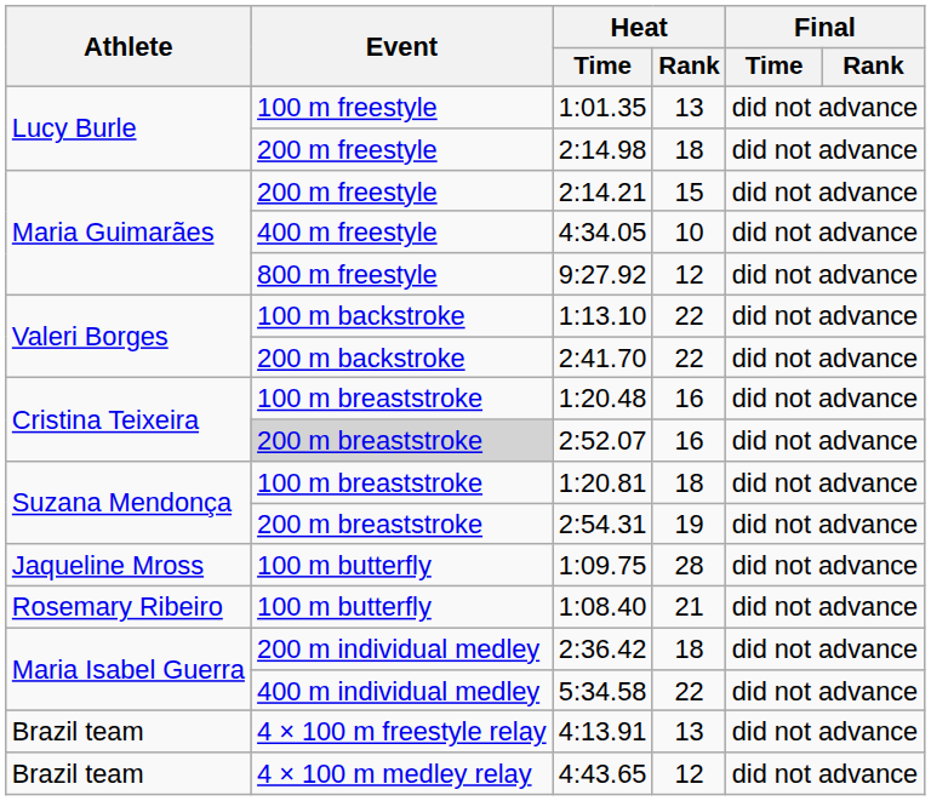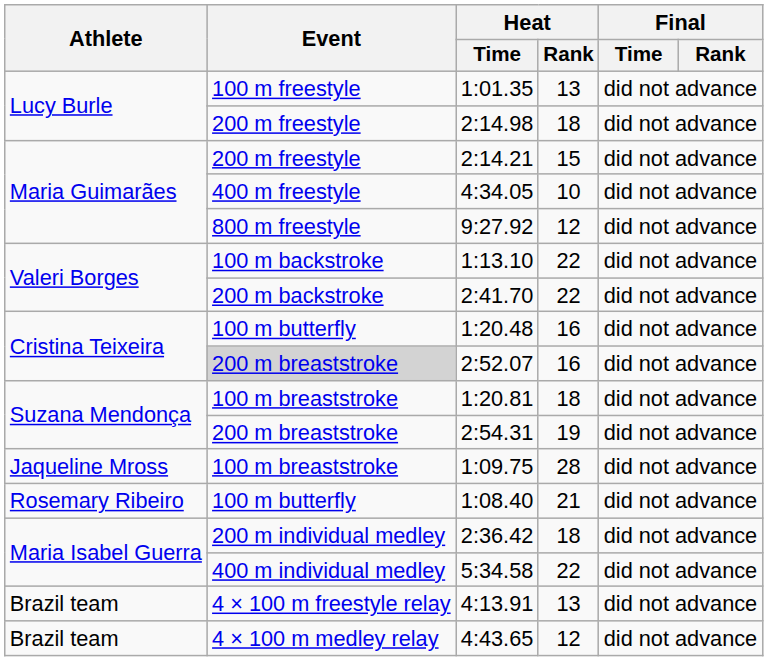1:20.48 | Event: 100 m breaststroke -> 100 m butterfly
1:09.75 | Event: 100 m butterfly -> 100 m breaststroke
